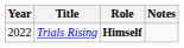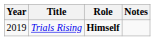Trials Rising | Year: 2022 -> 2019
